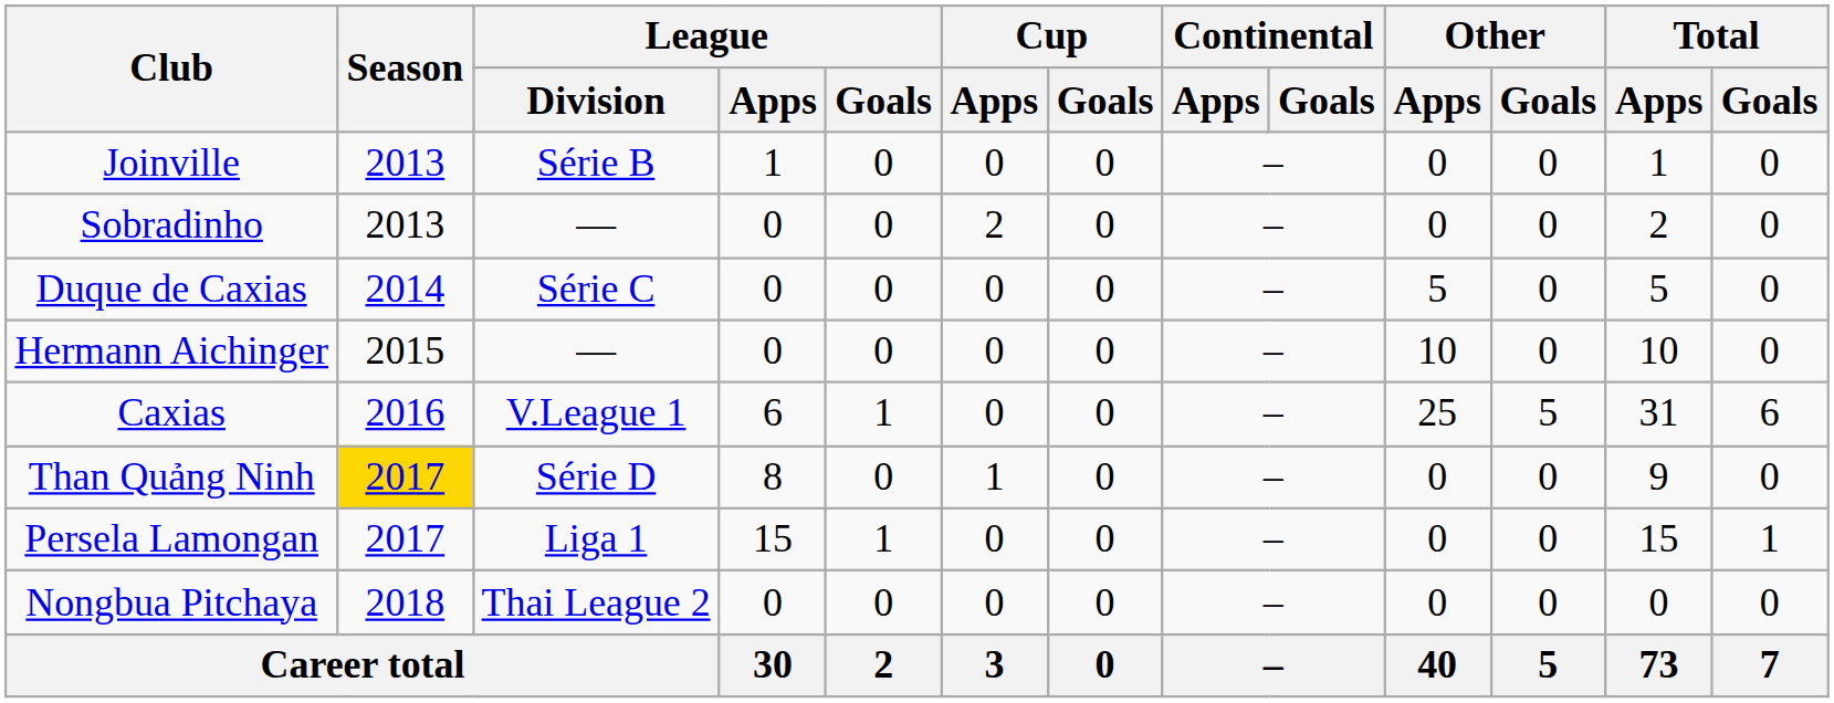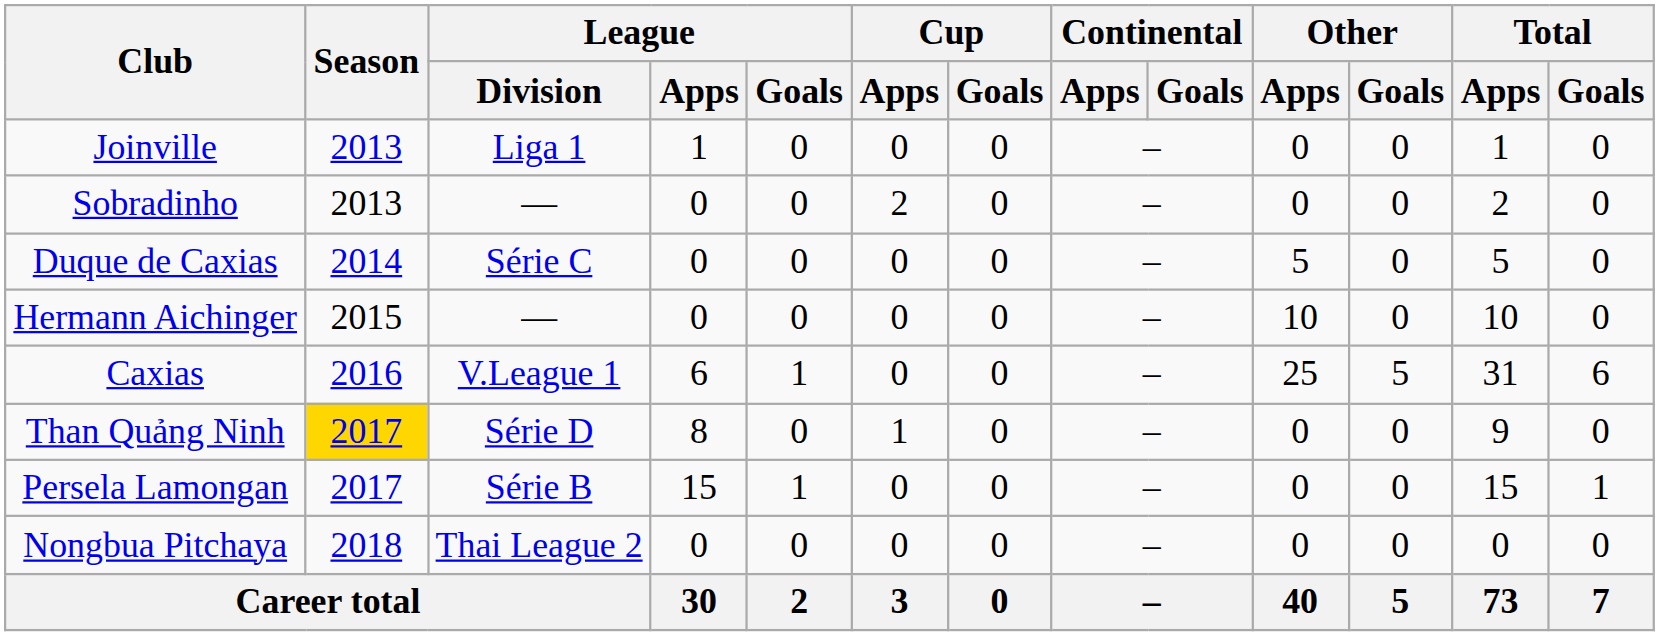Joinville | League / Division: Série B -> Liga 1
Persela Lamongan | League / Division: Liga 1 -> Série B
